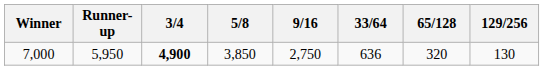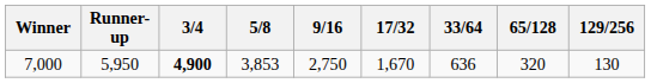+ column: 17/32 | 1,670
7,000 | 5/8: 3,850 -> 3,853
